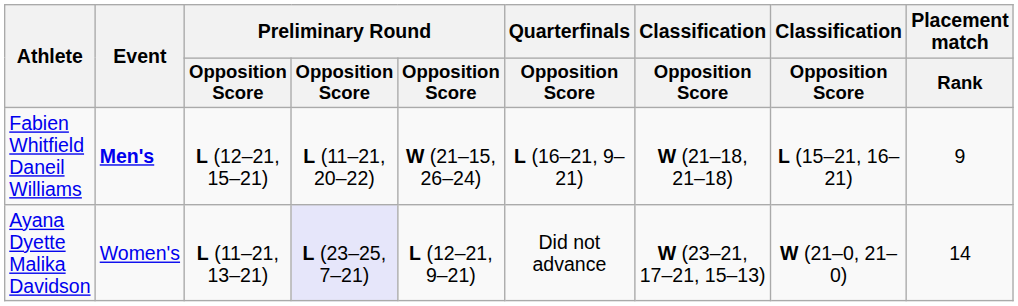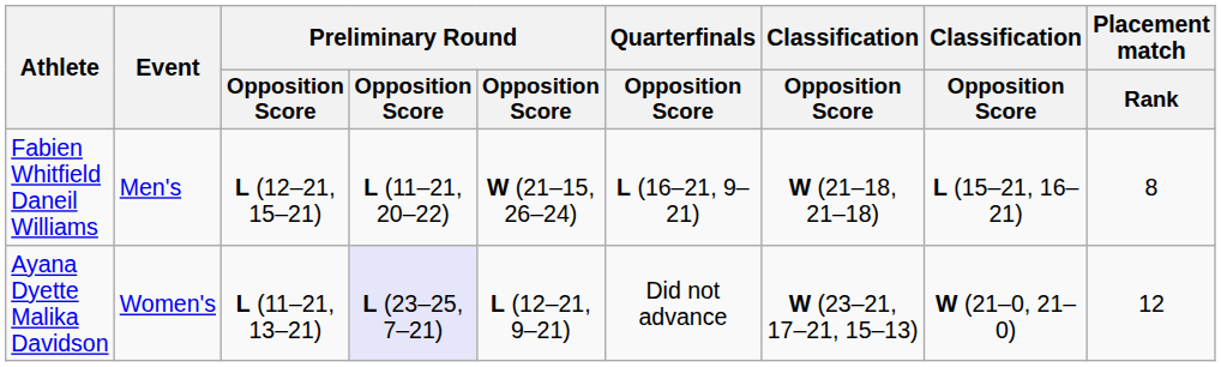Fabien Whitfield Daneil Williams | Event: bold -> normal
Fabien Whitfield Daneil Williams | Placement match / Rank: 9 -> 8
Ayana Dyette Malika Davidson | Placement match / Rank: 14 -> 12
